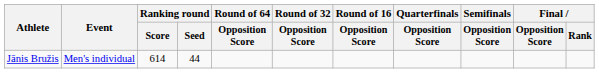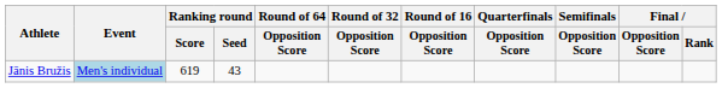Jānis Bružis | Event: no background -> lightblue background
Jānis Bružis | Ranking round / Score: 614 -> 619
Jānis Bružis | Ranking round / Seed: 44 -> 43
